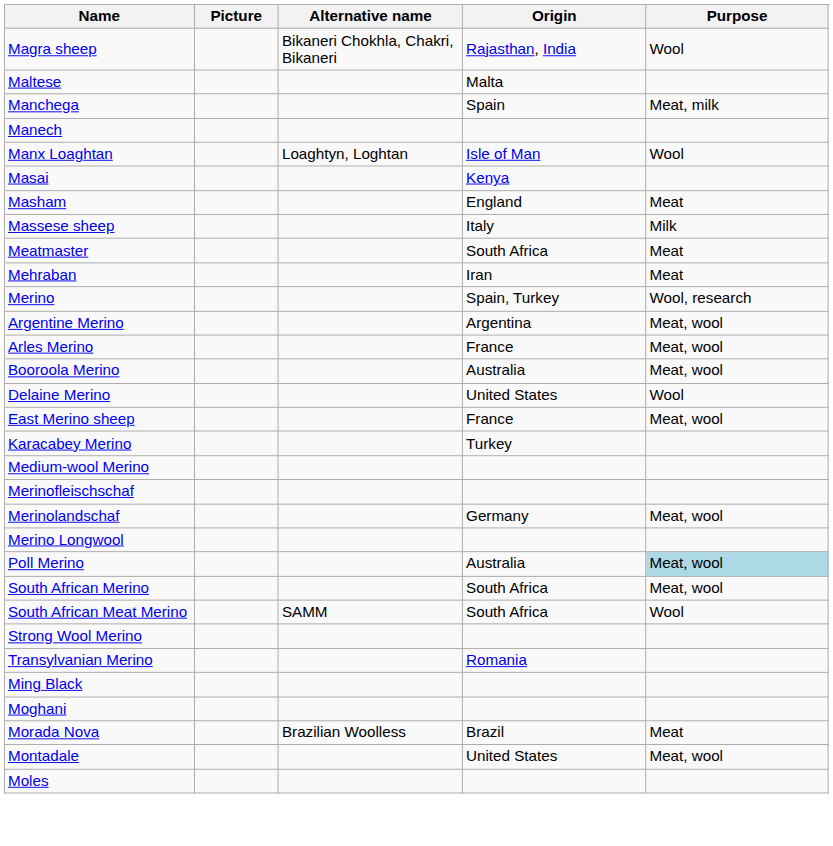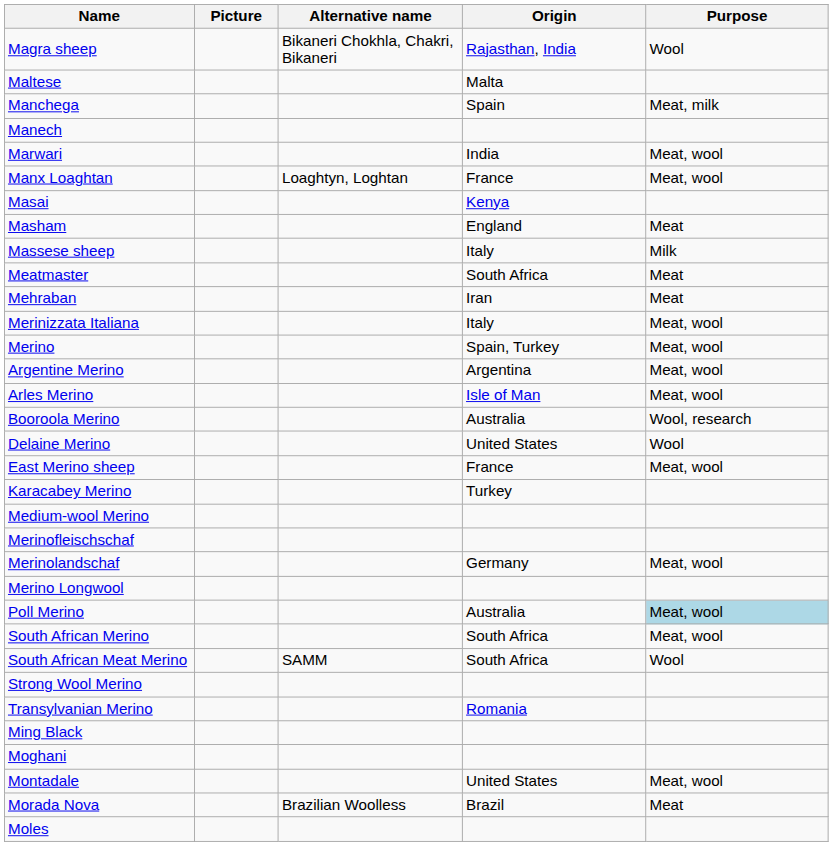+ row: Marwari | India | Meat, wool
Manx Loaghtan | Origin: Isle of Man -> France
Manx Loaghtan | Purpose: Wool -> Meat, wool
+ row: Merinizzata Italiana | Italy | Meat, wool
Merino | Purpose: Wool, research -> Meat, wool
Arles Merino | Origin: France -> Isle of Man
Booroola Merino | Purpose: Meat, wool -> Wool, research
rows swapped: Montadale <-> Morada Nova
